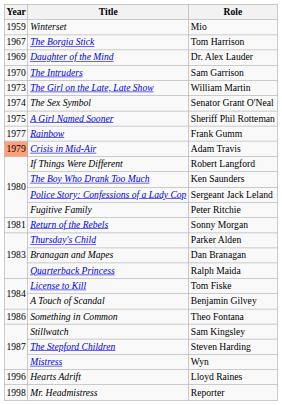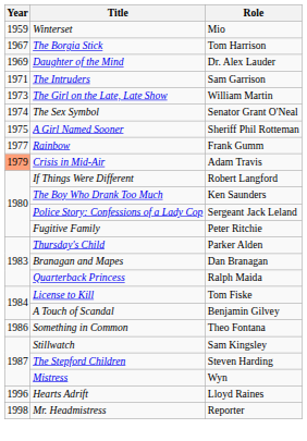The Intruders | Year: 1970 -> 1971
- row: 1981 | Return of the Rebels | Sonny Morgan
